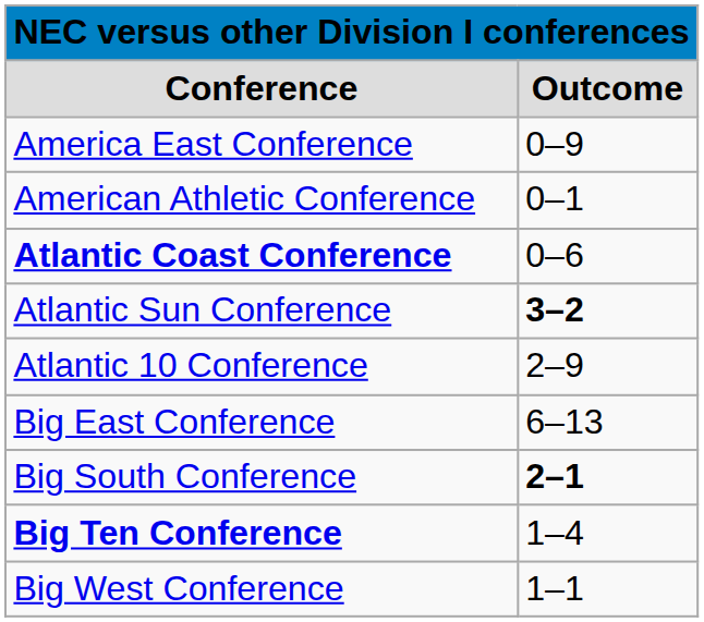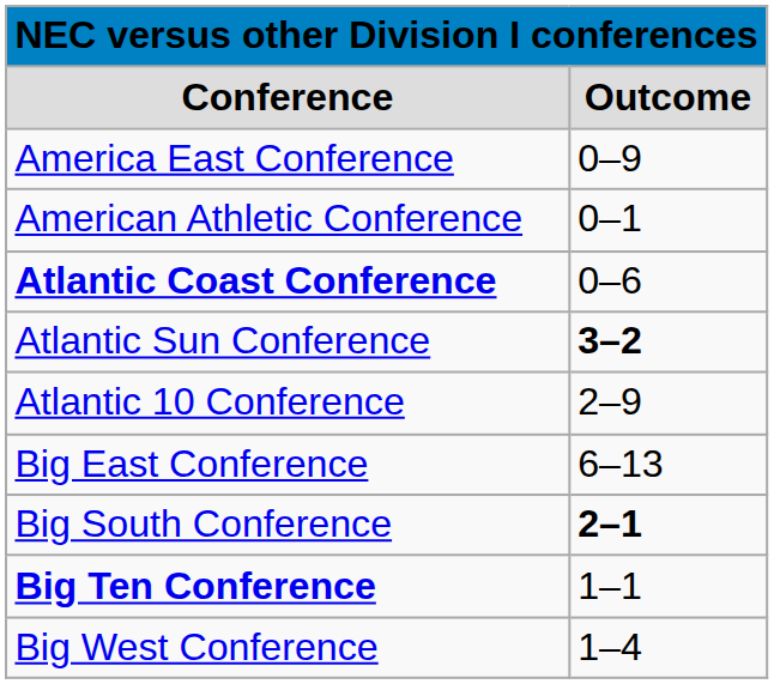Big Ten Conference | column 2: 1–4 -> 1–1
Big West Conference | column 2: 1–1 -> 1–4
